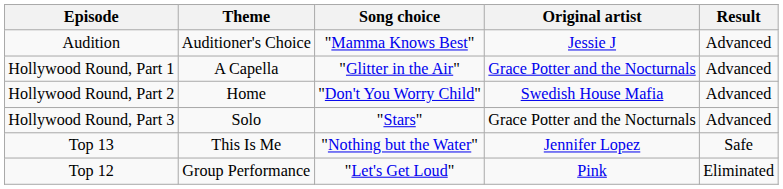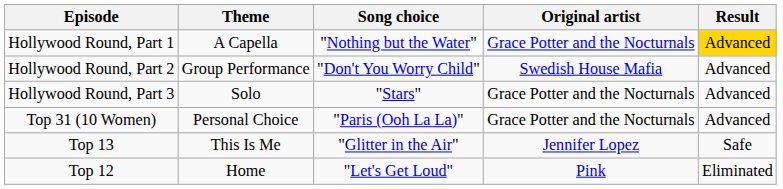- row: Audition | Auditioner's Choice | "Mamma Knows Best" | Jessie J | Advanced
Hollywood Round, Part 1 | Song choice: "Glitter in the Air" -> "Nothing but the Water"
Hollywood Round, Part 1 | Result: no background -> gold background
Hollywood Round, Part 2 | Theme: Home -> Group Performance
+ row: Top 31 (10 Women) | Personal Choice | "Paris (Ooh La La)" | Grace Potter and the Nocturnals | Advanced
Top 13 | Song choice: "Nothing but the Water" -> "Glitter in the Air"
Top 12 | Theme: Group Performance -> Home
